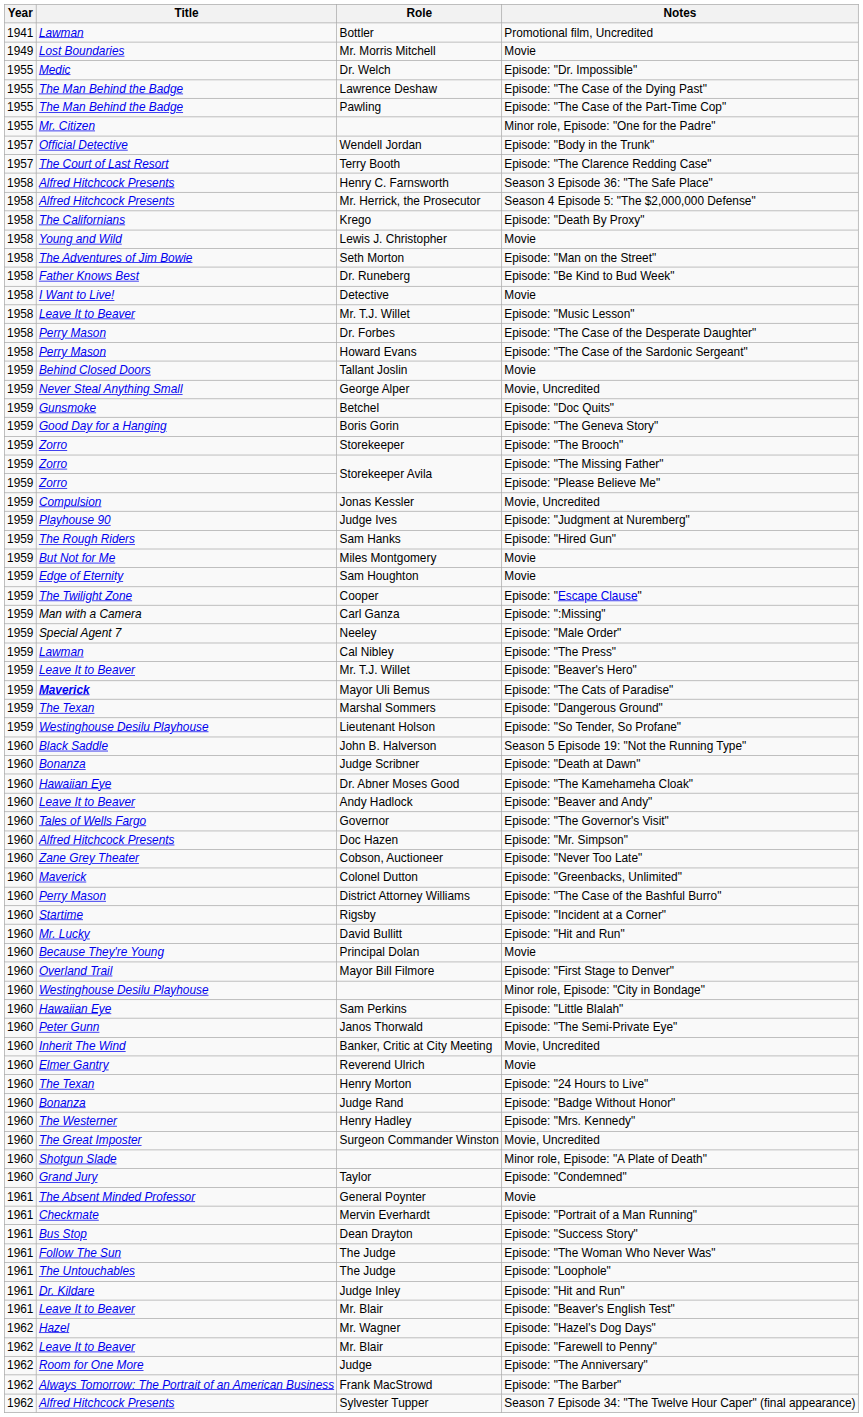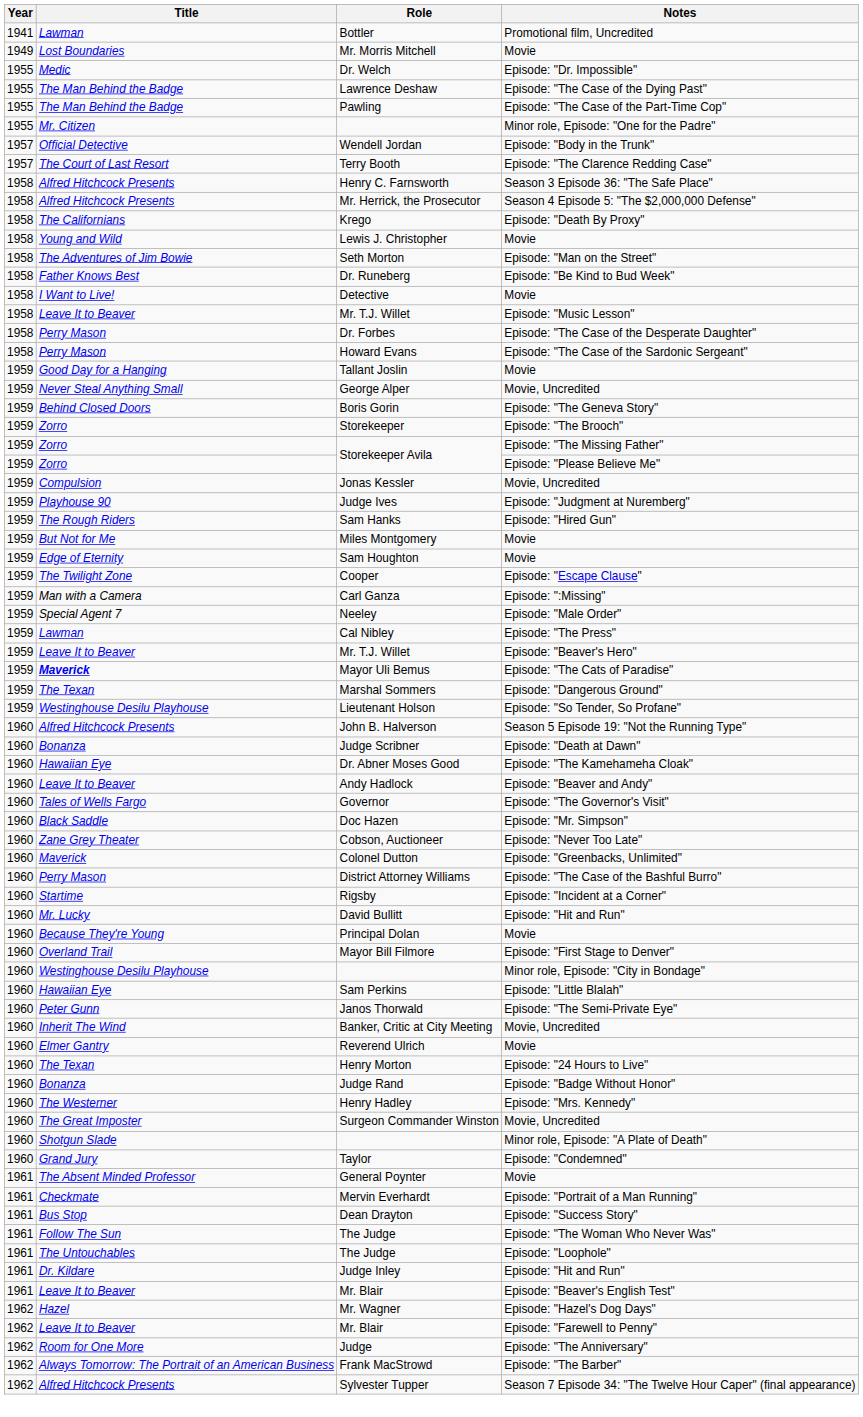Tallant Joslin | Title: Behind Closed Doors -> Good Day for a Hanging
- row: 1959 | Gunsmoke | Betchel | Episode: "Doc Quits"
Boris Gorin | Title: Good Day for a Hanging -> Behind Closed Doors
John B. Halverson | Title: Black Saddle -> Alfred Hitchcock Presents
Doc Hazen | Title: Alfred Hitchcock Presents -> Black Saddle
